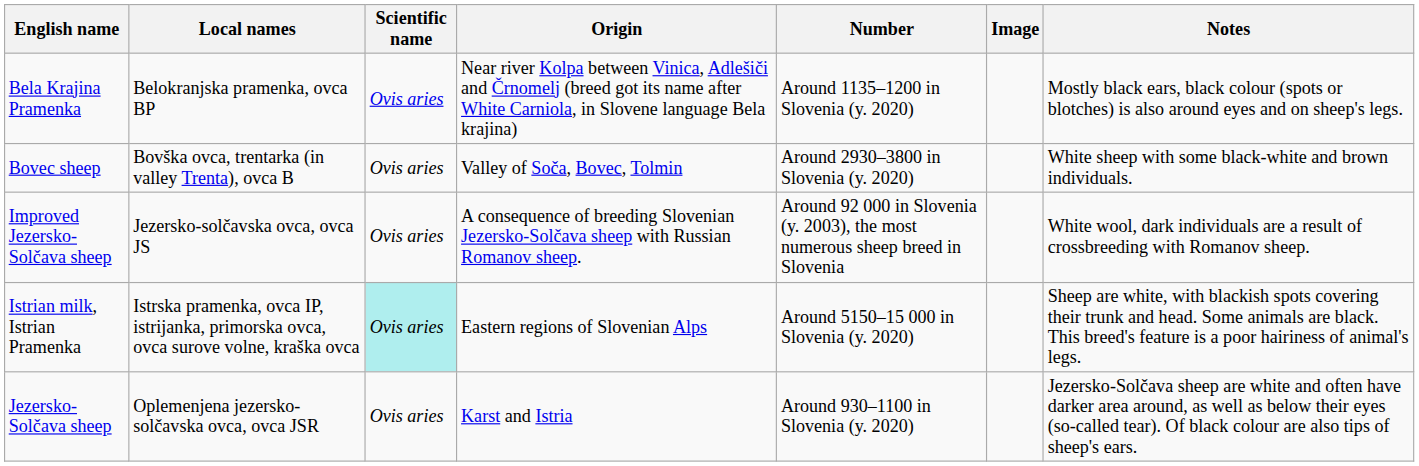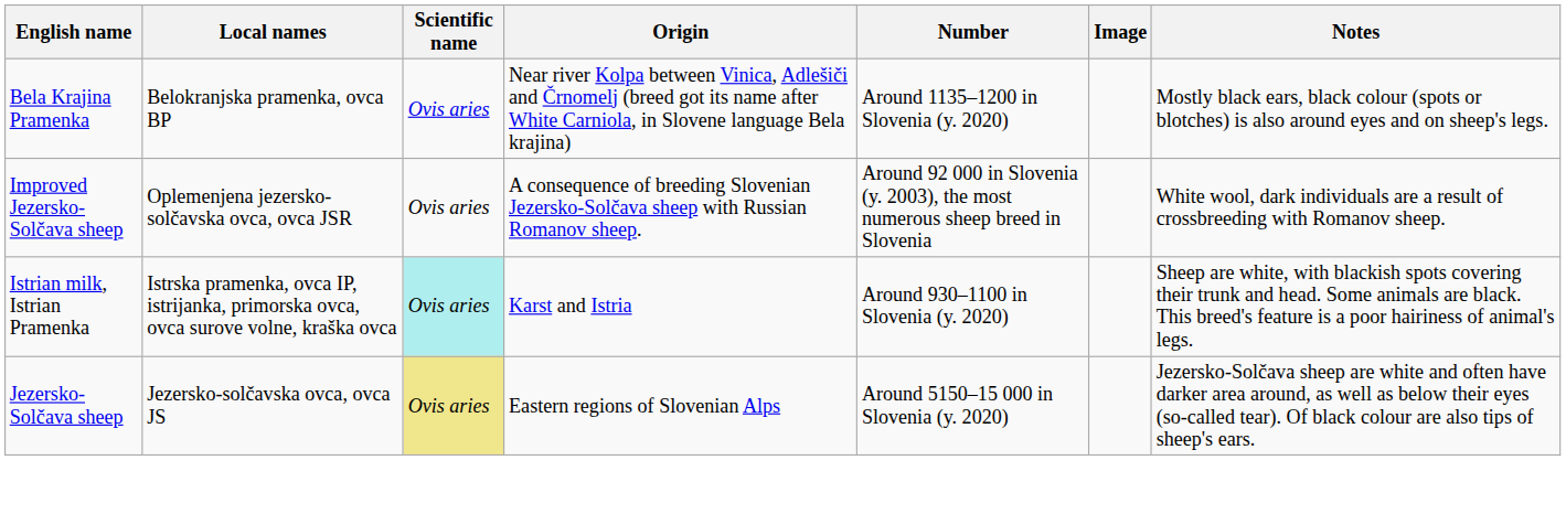- row: Bovec sheep | Bovška ovca, trentarka (in valley Trenta), ovca B | Ovis aries | Valley of Soča, Bovec, Tolmin | Around 2930–3800 in Slovenia (y. 2020) | White sheep with some black-white and brown individuals.
Improved Jezersko-Solčava sheep | Local names: Jezersko-solčavska ovca, ovca JS -> Oplemenjena jezersko-solčavska ovca, ovca JSR
Istrian milk, Istrian Pramenka | Origin: Eastern regions of Slovenian Alps -> Karst and Istria
Istrian milk, Istrian Pramenka | Number: Around 5150–15 000 in Slovenia (y. 2020) -> Around 930–1100 in Slovenia (y. 2020)
Jezersko-Solčava sheep | Local names: Oplemenjena jezersko-solčavska ovca, ovca JSR -> Jezersko-solčavska ovca, ovca JS
Jezersko-Solčava sheep | Scientific name: no background -> khaki background
Jezersko-Solčava sheep | Origin: Karst and Istria -> Eastern regions of Slovenian Alps
Jezersko-Solčava sheep | Number: Around 930–1100 in Slovenia (y. 2020) -> Around 5150–15 000 in Slovenia (y. 2020)
